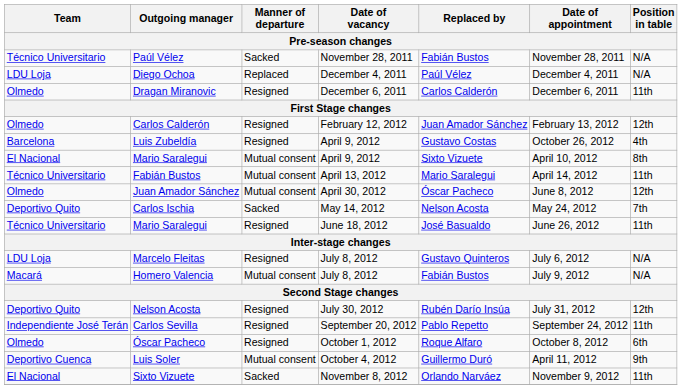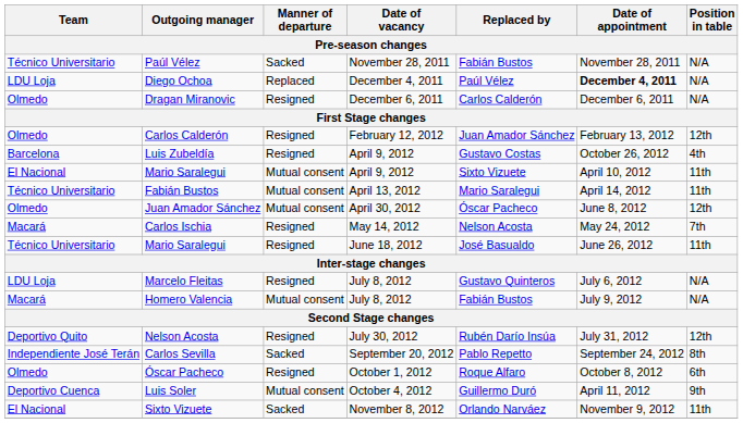Diego Ochoa | Date of appointment: normal -> bold
Dragan Miranovic | Position in table: 11th -> N/A
Mario Saralegui / April 9, 2012 | Position in table: 8th -> 11th
Carlos Ischia | Team: Deportivo Quito -> Macará
Carlos Ischia | Manner of departure: Sacked -> Resigned
Carlos Sevilla | Manner of departure: Resigned -> Sacked
Carlos Sevilla | Position in table: 11th -> 8th
